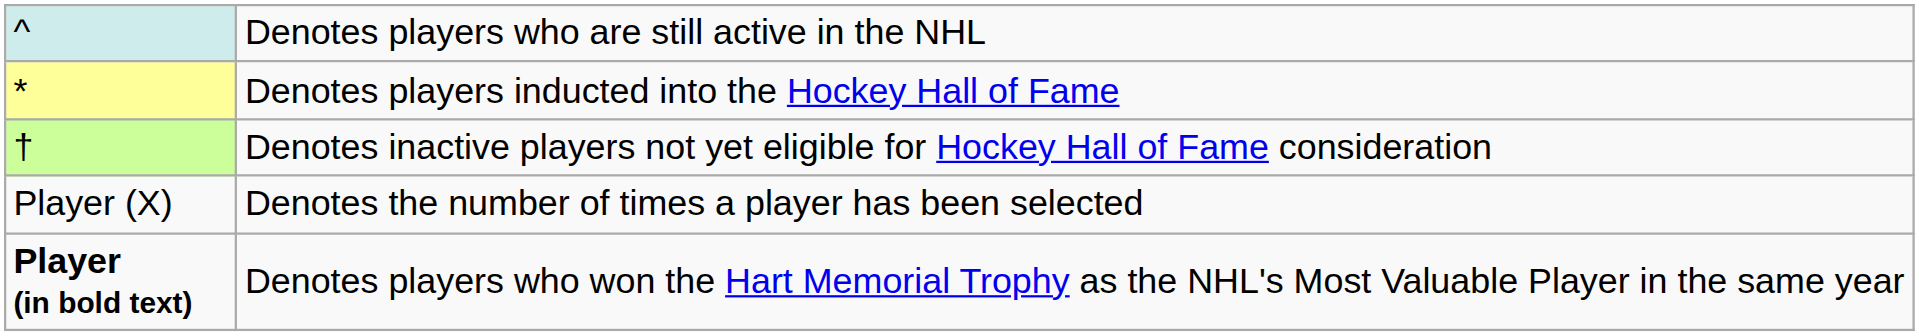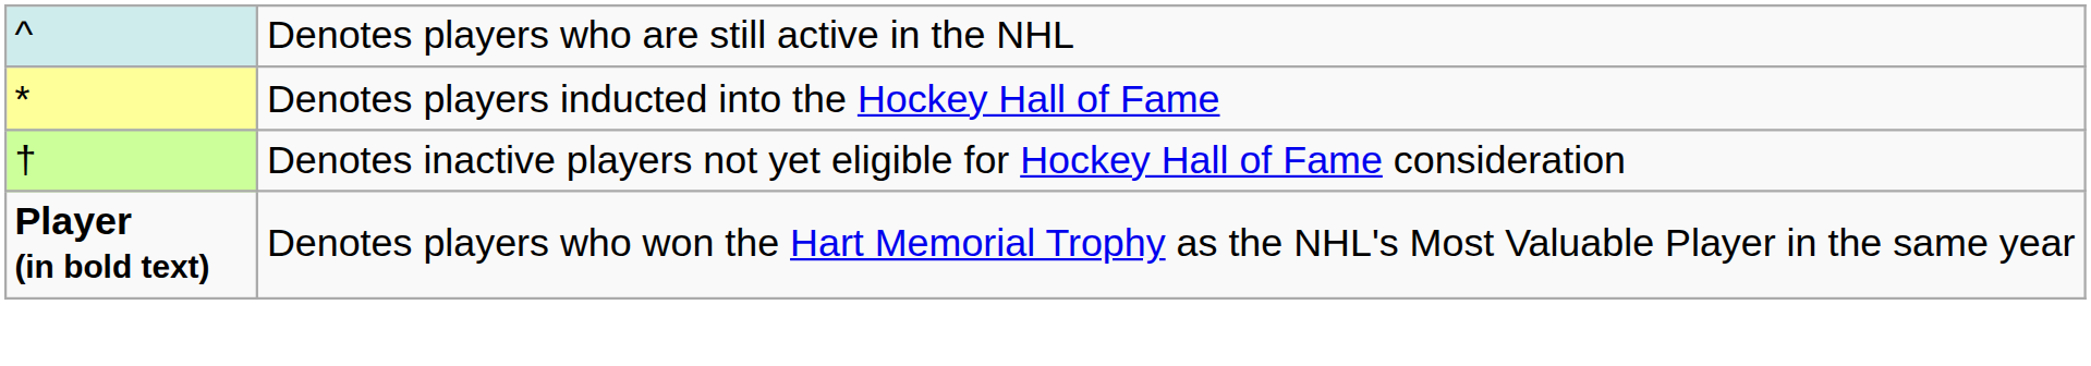- row: Player (X) | Denotes the number of times a player has been selected
